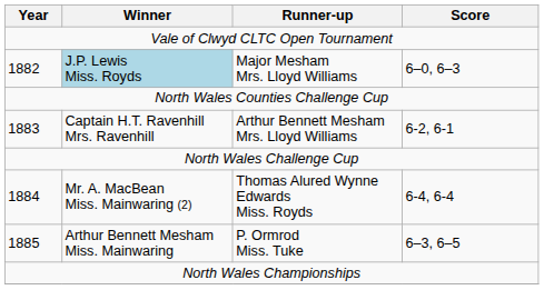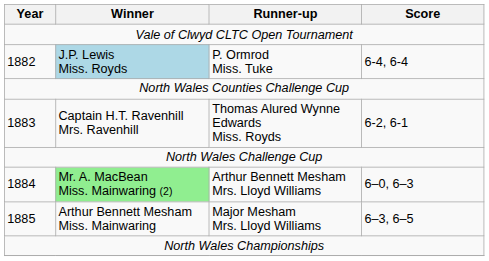1882 | Runner-up: Major Mesham Mrs. Lloyd Williams -> P. Ormrod Miss. Tuke
1882 | Score: 6–0, 6–3 -> 6-4, 6-4
1883 | Runner-up: Arthur Bennett Mesham Mrs. Lloyd Williams -> Thomas Alured Wynne Edwards Miss. Royds
1884 | Winner: no background -> lightgreen background
1884 | Runner-up: Thomas Alured Wynne Edwards Miss. Royds -> Arthur Bennett Mesham Mrs. Lloyd Williams
1884 | Score: 6-4, 6-4 -> 6–0, 6–3
1885 | Runner-up: P. Ormrod Miss. Tuke -> Major Mesham Mrs. Lloyd Williams
